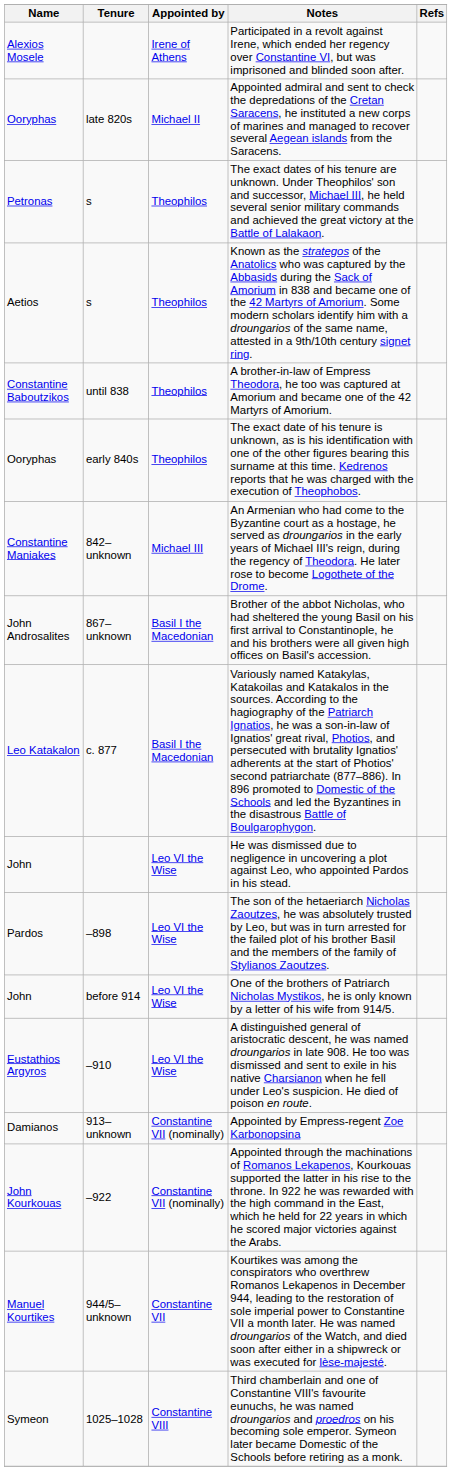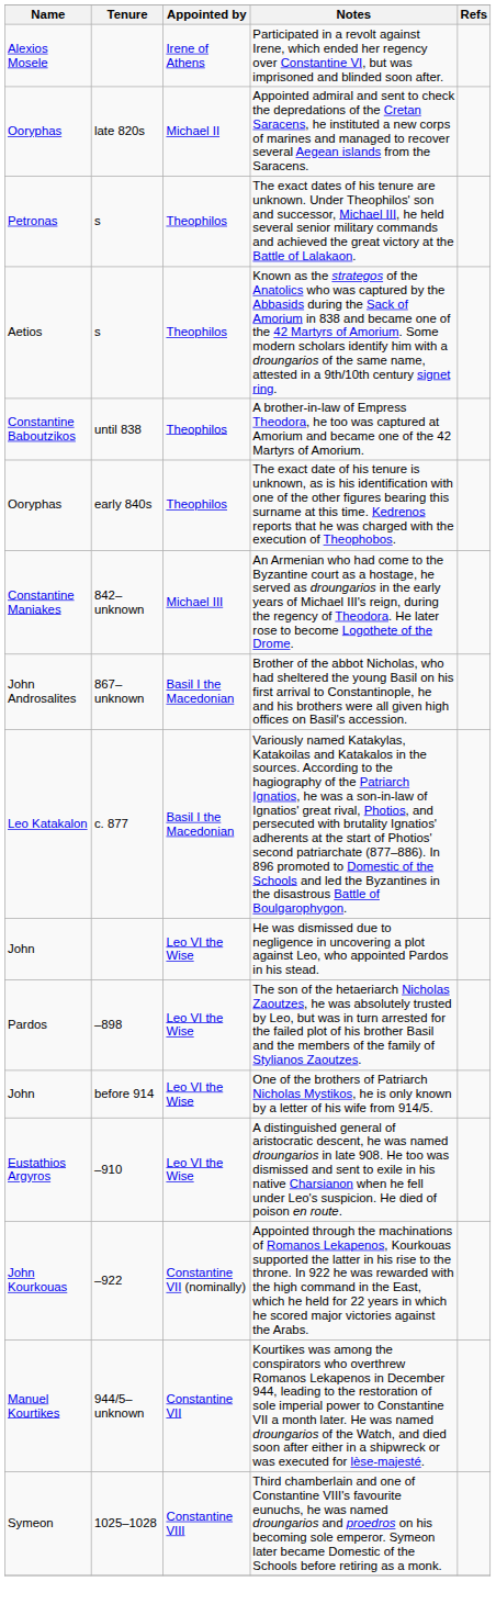- row: Damianos | 913–unknown | Constantine VII (nominally) | Appointed by Empress-regent Zoe Karbonopsina
